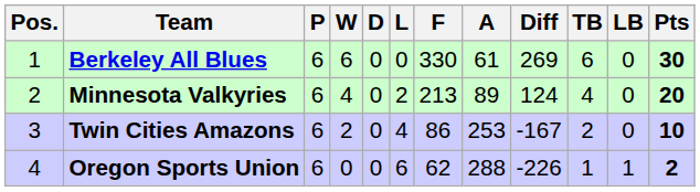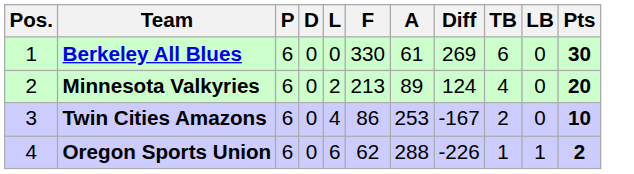- column: W | 6 | 4 | 2 | 0
